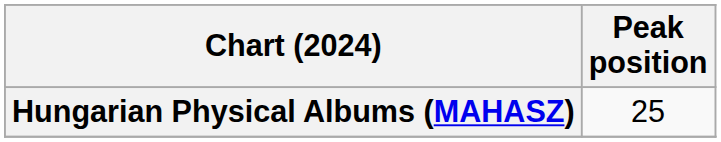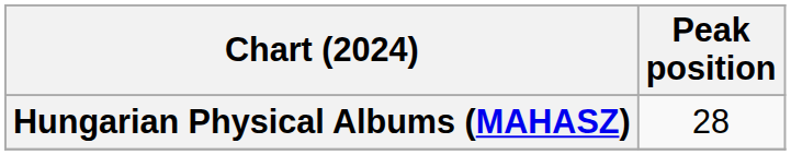Hungarian Physical Albums (MAHASZ) | Peak position: 25 -> 28
